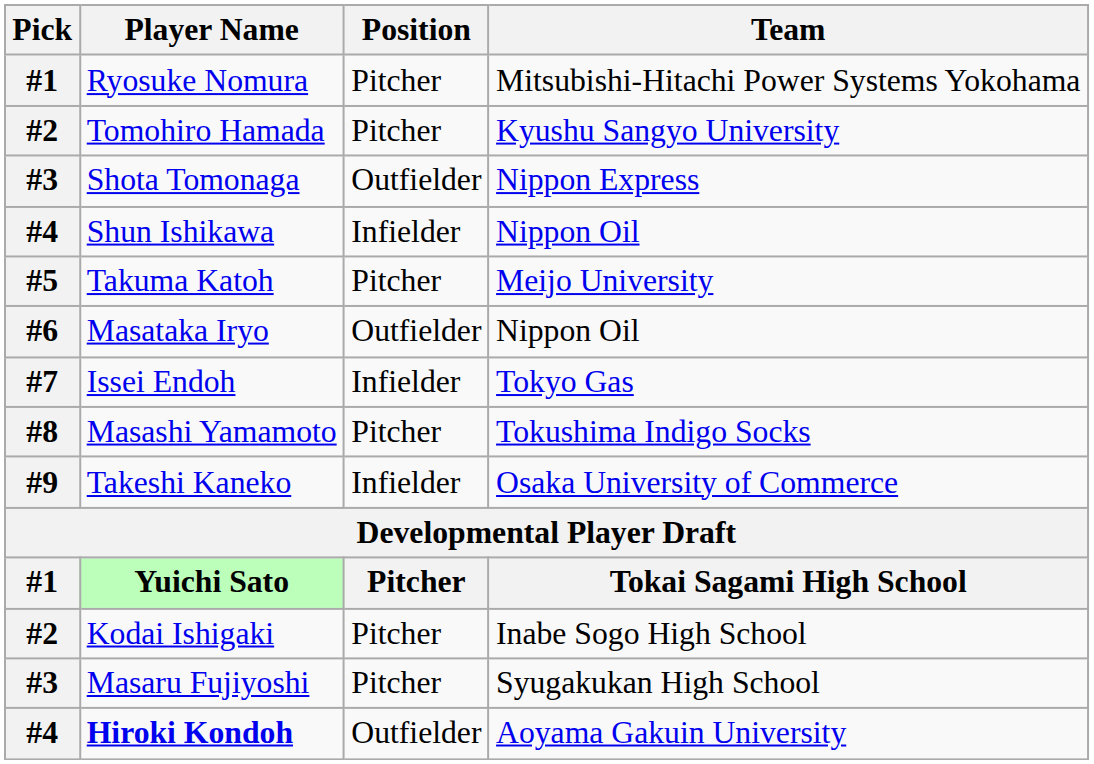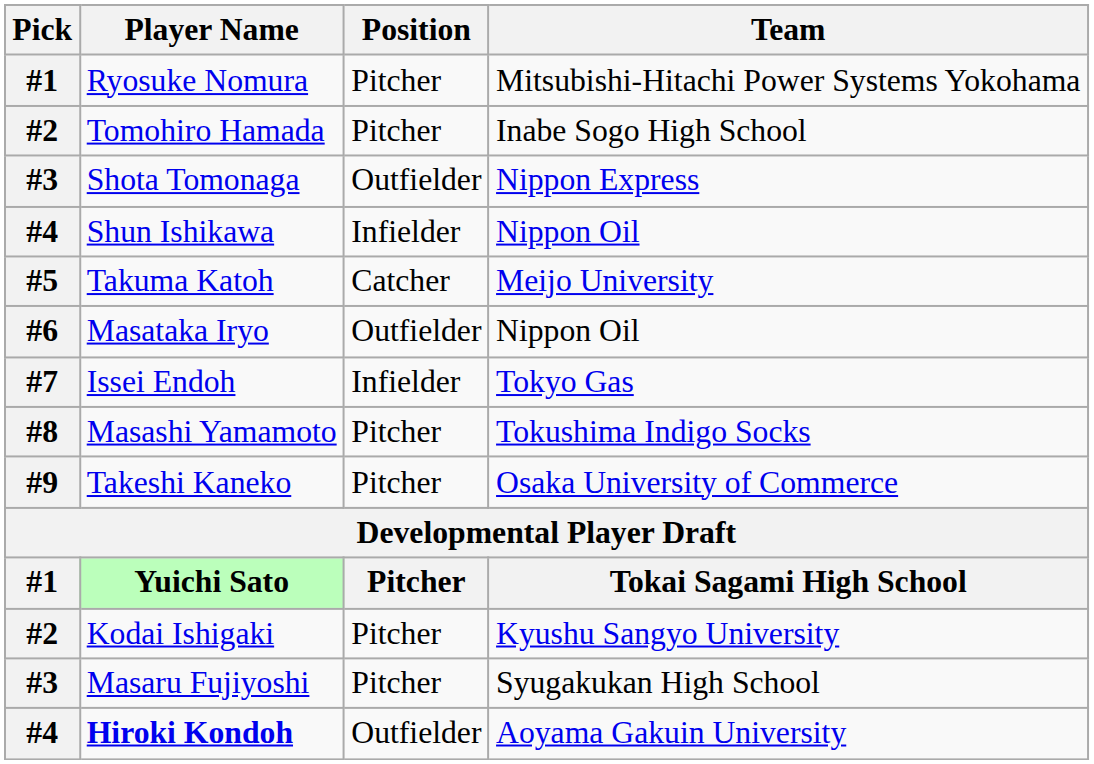Tomohiro Hamada | Team: Kyushu Sangyo University -> Inabe Sogo High School
Takuma Katoh | Position: Pitcher -> Catcher
Takeshi Kaneko | Position: Infielder -> Pitcher
Kodai Ishigaki | Team: Inabe Sogo High School -> Kyushu Sangyo University
